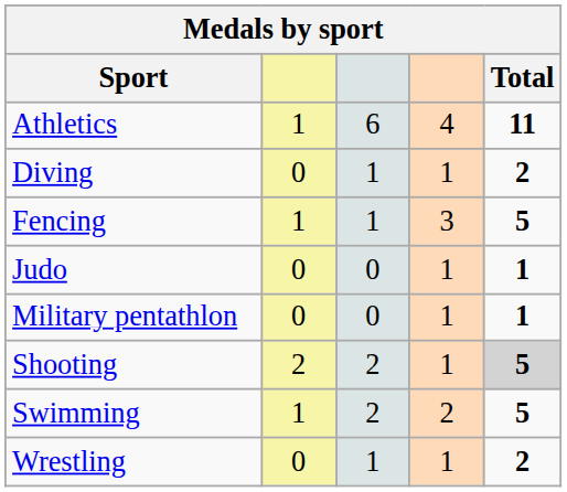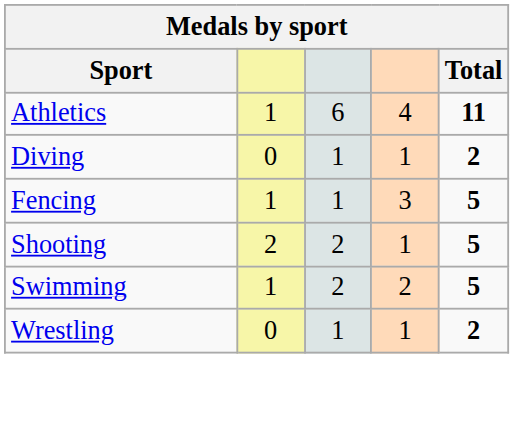- row: Judo | 0 | 0 | 1 | 1
- row: Military pentathlon | 0 | 0 | 1 | 1
Shooting | Total: lightgrey background -> no background
